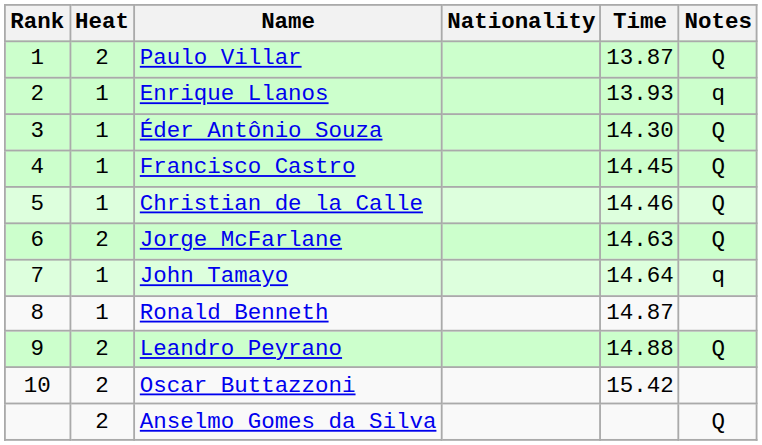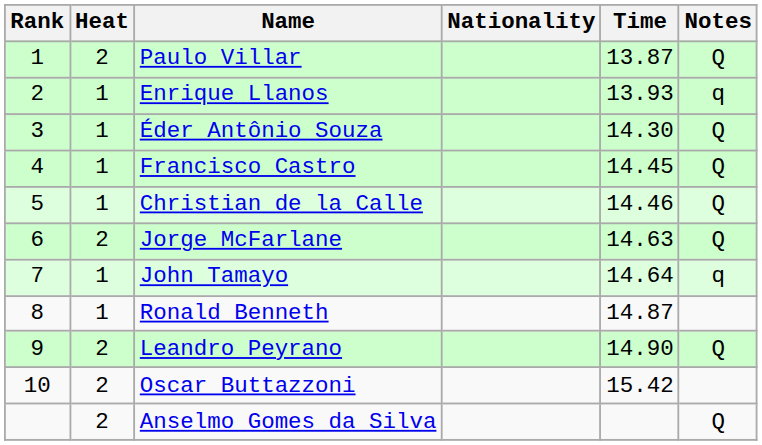Leandro Peyrano | Time: 14.88 -> 14.90
